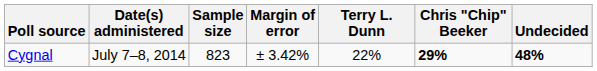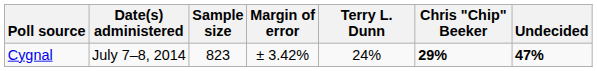Cygnal | Terry L. Dunn: 22% -> 24%
Cygnal | Undecided: 48% -> 47%
